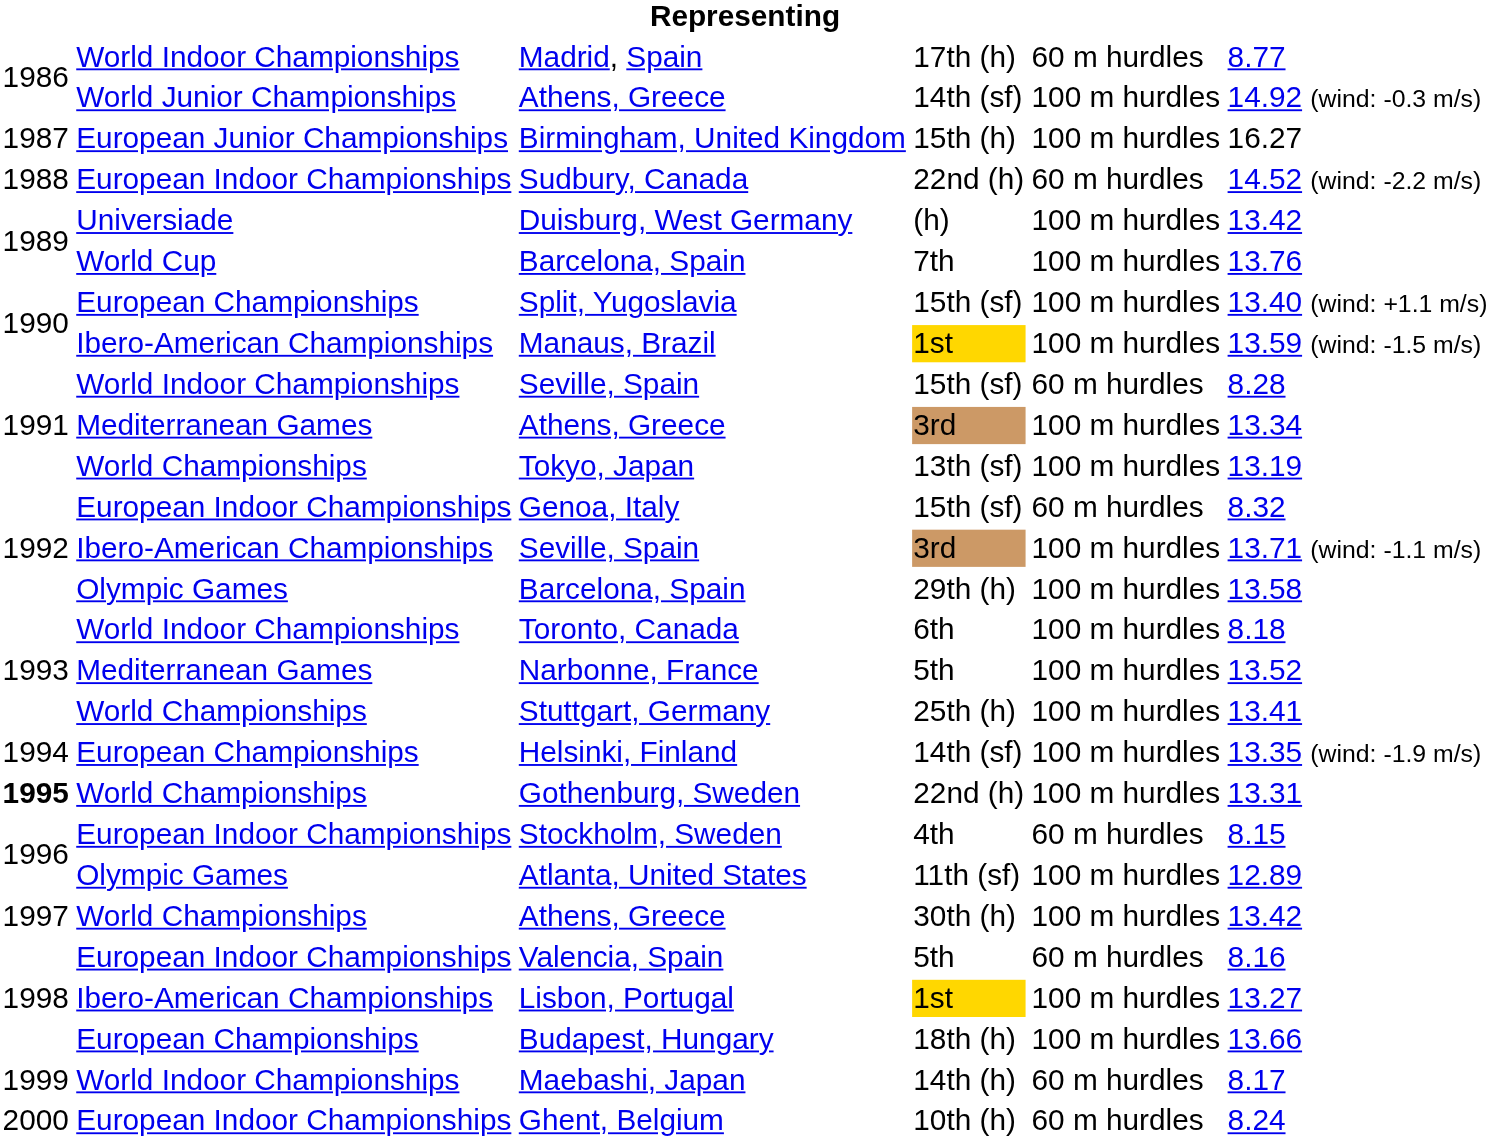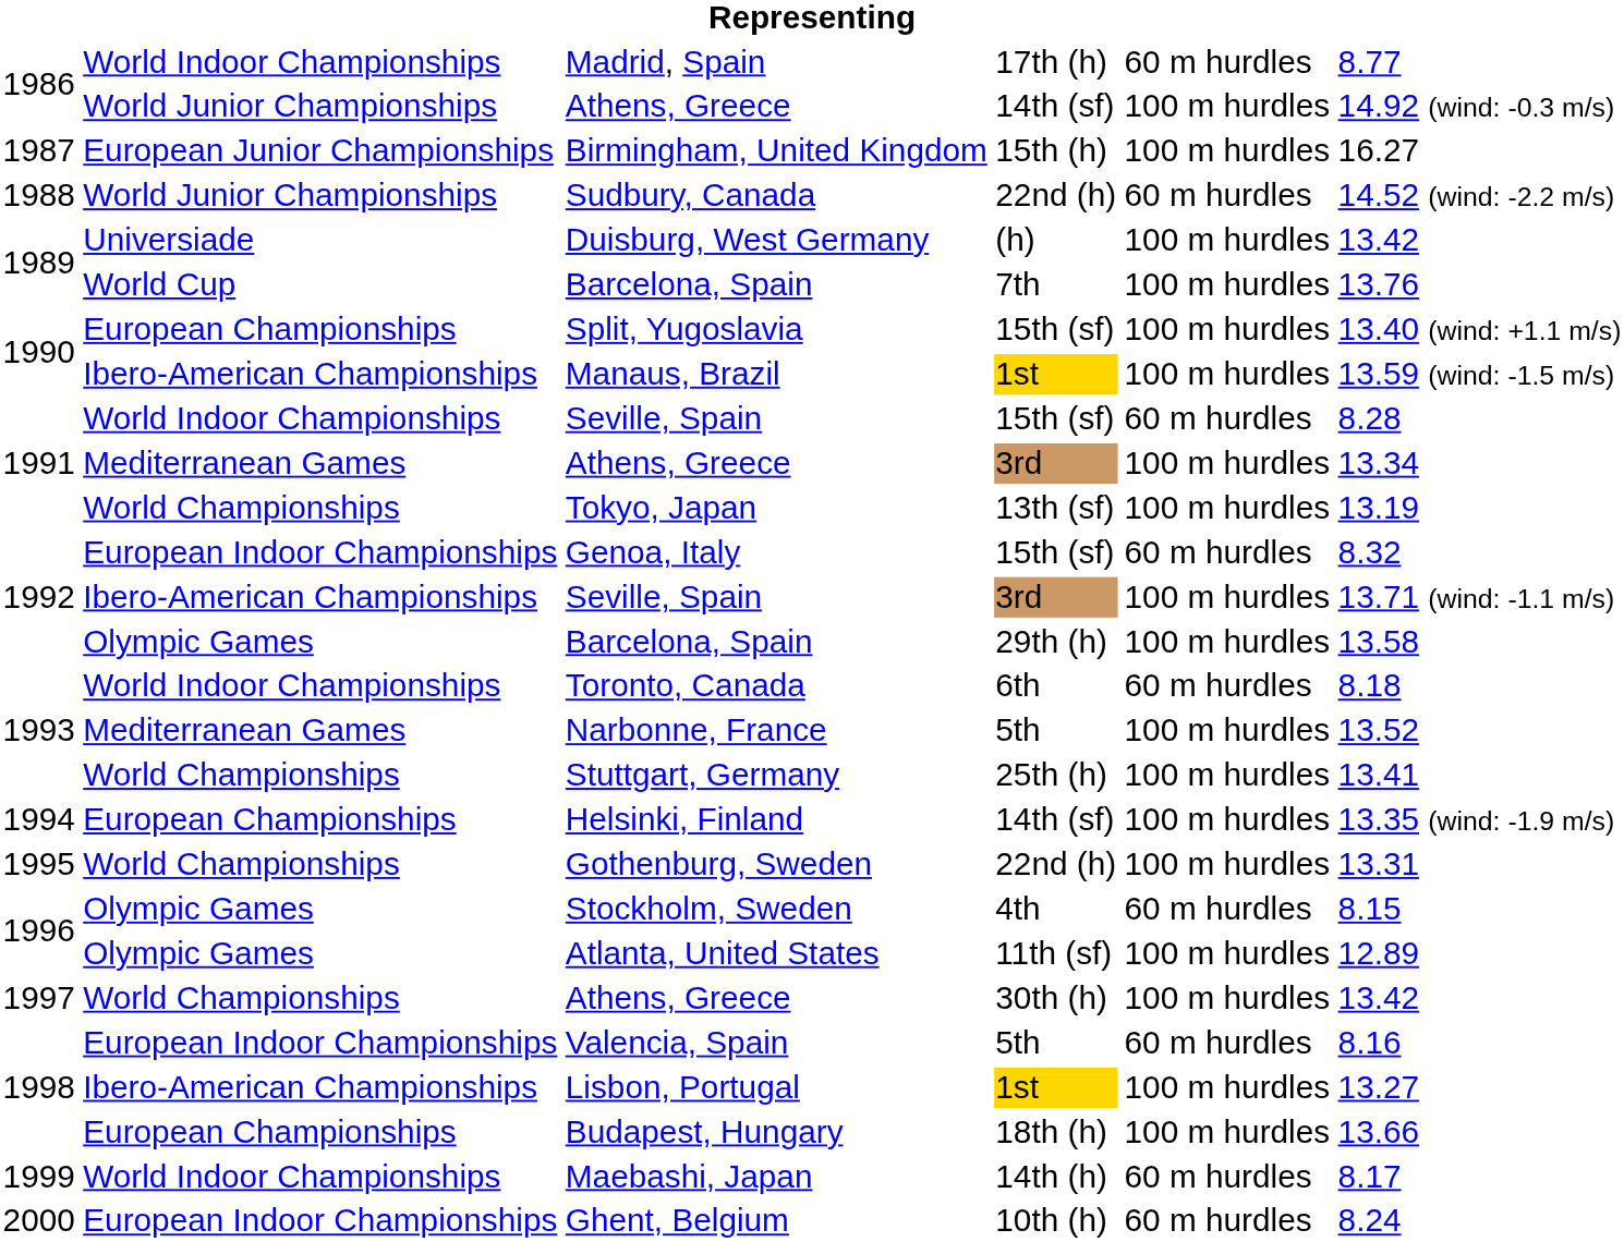Sudbury, Canada | column 2: European Indoor Championships -> World Junior Championships
Toronto, Canada | column 5: 100 m hurdles -> 60 m hurdles
Gothenburg, Sweden | column 1: bold -> normal
Stockholm, Sweden | column 2: European Indoor Championships -> Olympic Games
